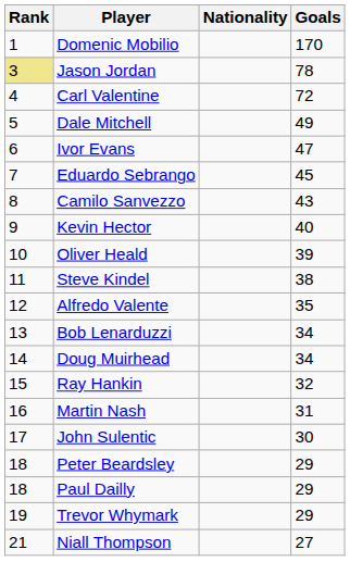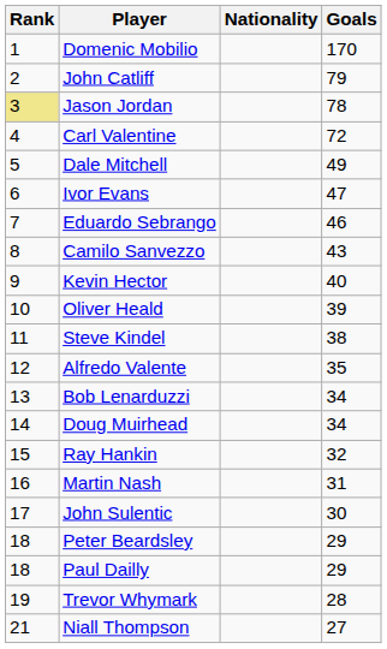+ row: 2 | John Catliff | 79
Eduardo Sebrango | Goals: 45 -> 46
Trevor Whymark | Goals: 29 -> 28
